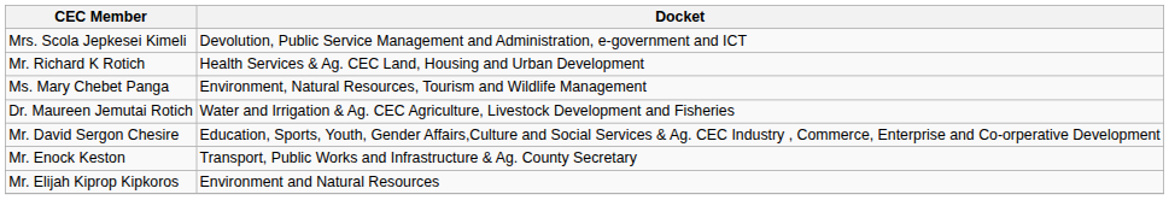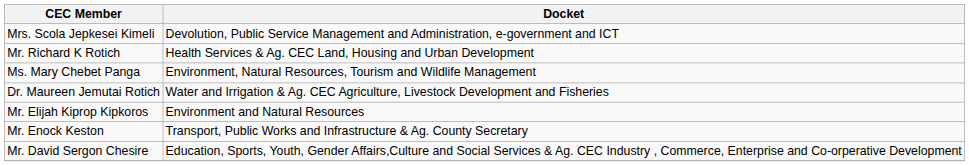rows swapped: Mr. Elijah Kiprop Kipkoros <-> Mr. David Sergon Chesire
